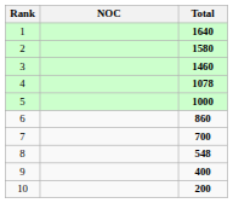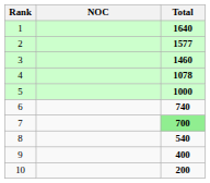2 | Total: 1580 -> 1577
6 | Total: 860 -> 740
7 | Total: no background -> lightgreen background
8 | Total: 548 -> 540
